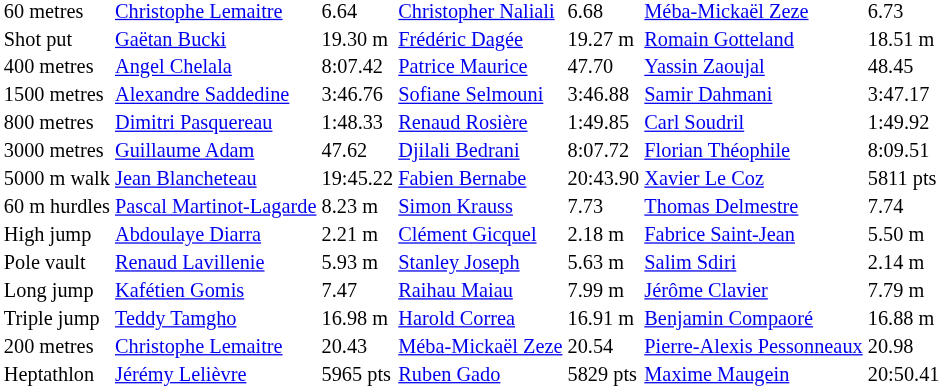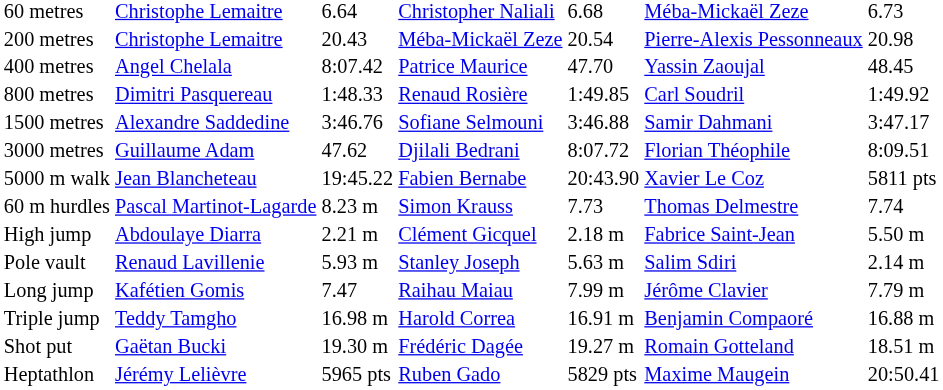rows swapped: 200 metres <-> Shot put
rows swapped: 800 metres <-> 1500 metres
